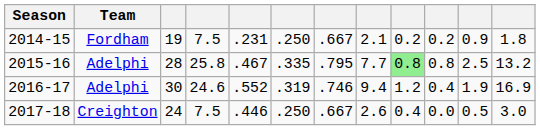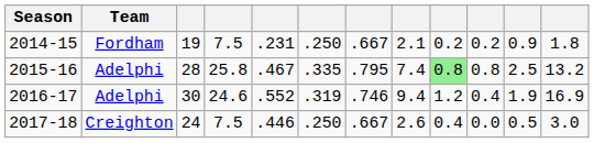2015-16 | column 8: 7.7 -> 7.4
